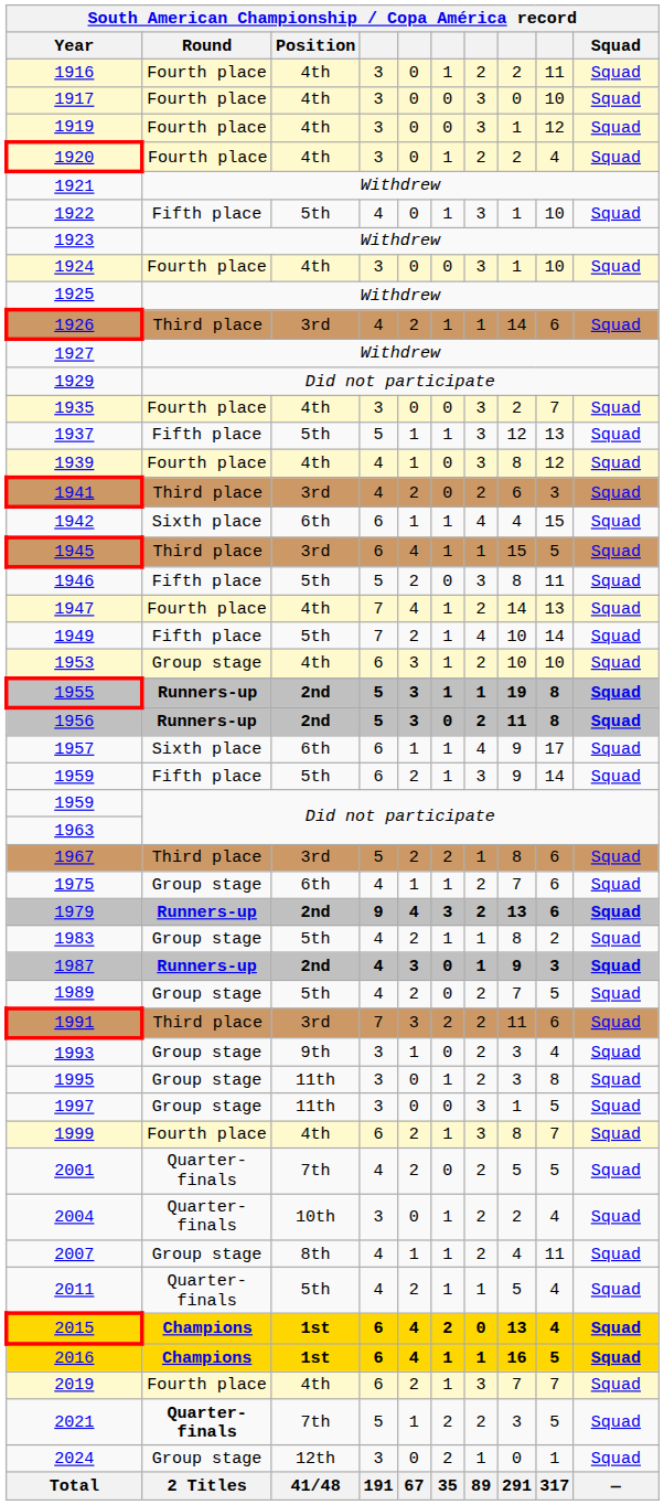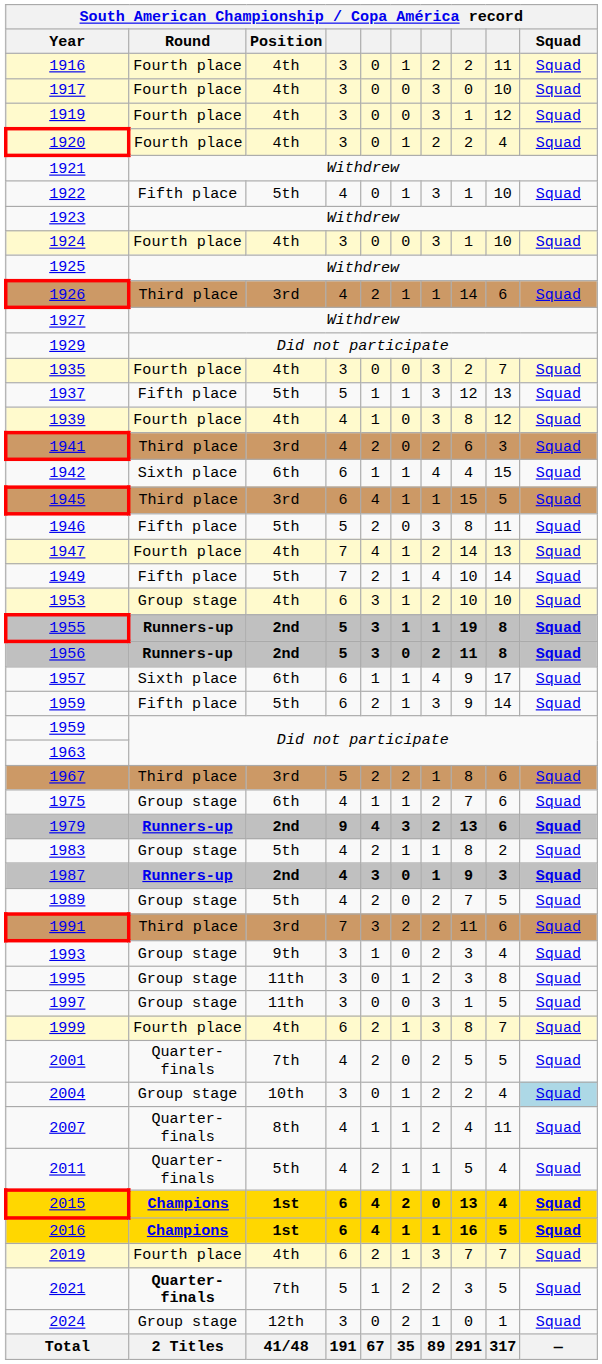2004 | Round: Quarter-finals -> Group stage
2004 | Squad: no background -> lightblue background
2007 | Round: Group stage -> Quarter-finals
